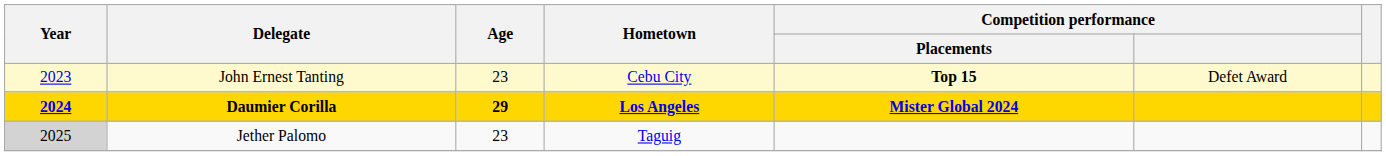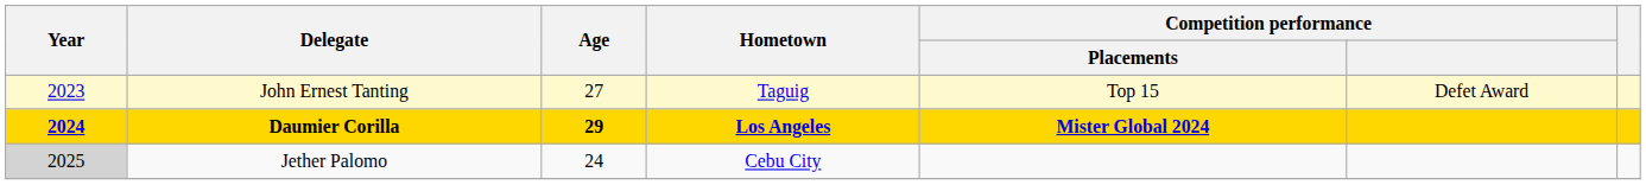John Ernest Tanting | Age: 23 -> 27
John Ernest Tanting | Hometown: Cebu City -> Taguig
John Ernest Tanting | Competition performance / Placements: bold -> normal
Jether Palomo | Age: 23 -> 24
Jether Palomo | Hometown: Taguig -> Cebu City
